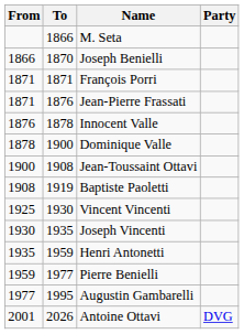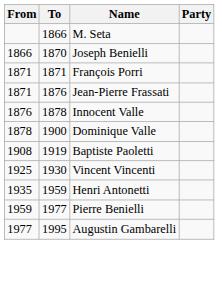- row: 1900 | 1908 | Jean-Toussaint Ottavi
- row: 1930 | 1935 | Joseph Vincenti
- row: 2001 | 2026 | Antoine Ottavi | DVG
